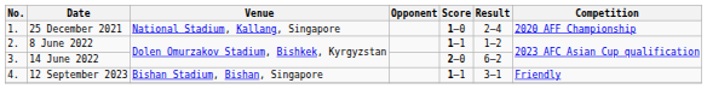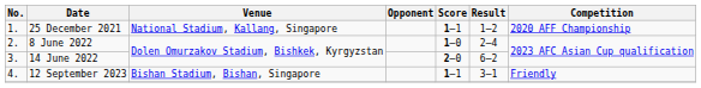25 December 2021 | Score: 1–0 -> 1–1
25 December 2021 | Result: 2–4 -> 1–2
8 June 2022 | Score: 1–1 -> 1–0
8 June 2022 | Result: 1–2 -> 2–4
